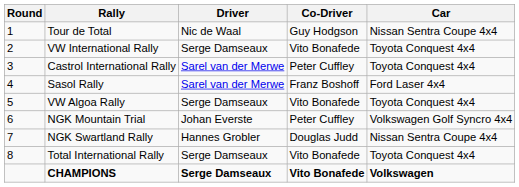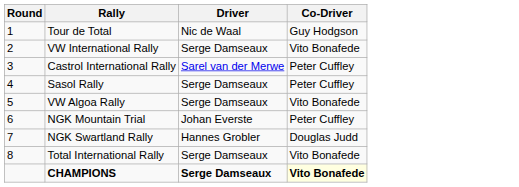- column: Car | Nissan Sentra Coupe 4x4 | Toyota Conquest 4x4 | Toyota Conquest 4x4 | Ford Laser 4x4 | Toyota Conquest 4x4 | Volkswagen Golf Syncro 4x4 | Nissan Sentra Coupe 4x4 | Toyota Conquest 4x4 | Volkswagen
Sasol Rally | Driver: Sarel van der Merwe -> Serge Damseaux
Sasol Rally | Co-Driver: Franz Boshoff -> Peter Cuffley
CHAMPIONS | Co-Driver: no background -> lightyellow background
